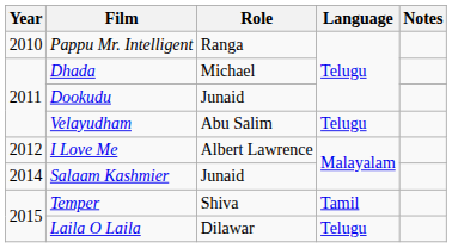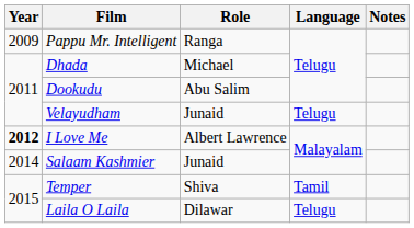Pappu Mr. Intelligent | Year: 2010 -> 2009
Dookudu | Role: Junaid -> Abu Salim
Velayudham | Role: Abu Salim -> Junaid
I Love Me | Year: normal -> bold
